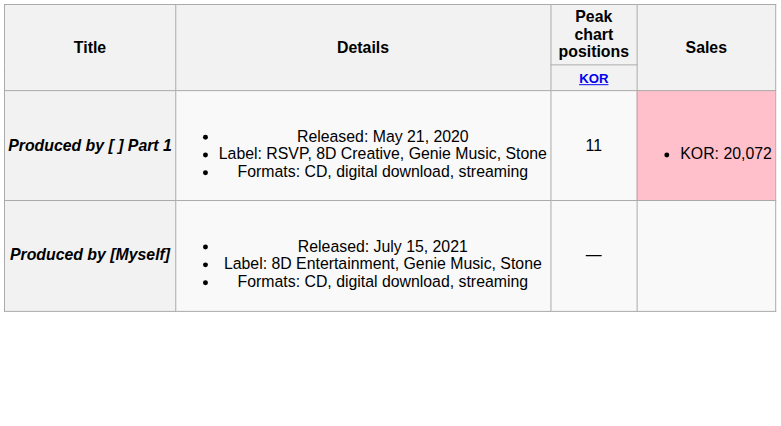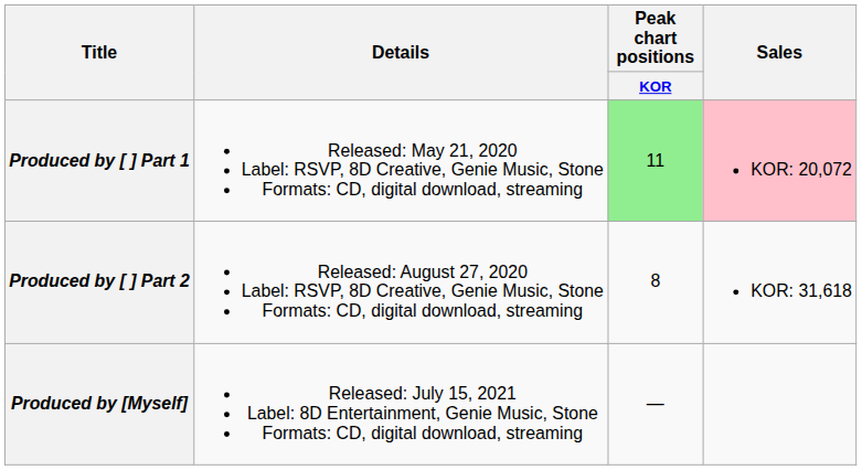Produced by [ ] Part 1 | Peak chart positions / KOR: no background -> lightgreen background
+ row: Produced by [ ] Part 2 | Released: August 27, 2020 Label: RSVP, 8D Creative, Genie Music, Stone Formats: CD, digital download, streaming | 8 | KOR: 31,618
